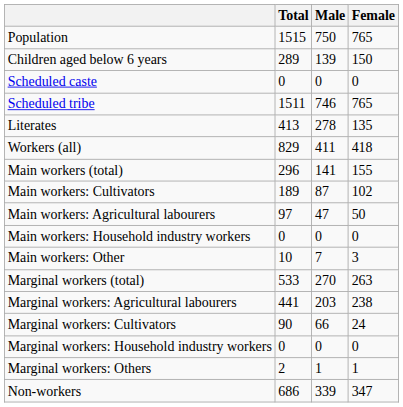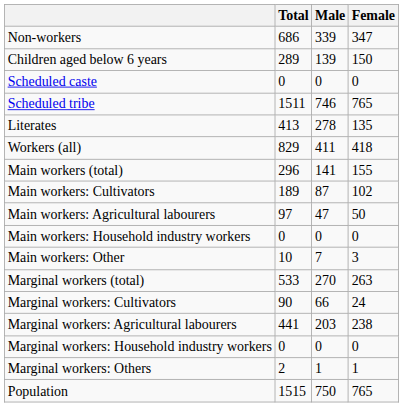rows swapped: Population <-> Non-workers
rows swapped: Marginal workers: Cultivators <-> Marginal workers: Agricultural labourers
